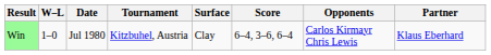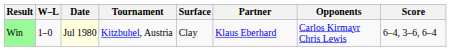columns swapped: Partner <-> Score
Win | Date: no background -> lightyellow background
